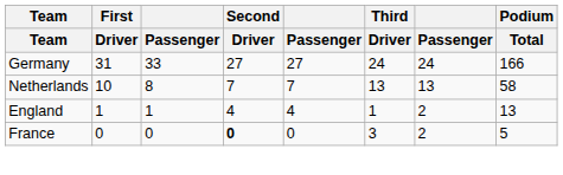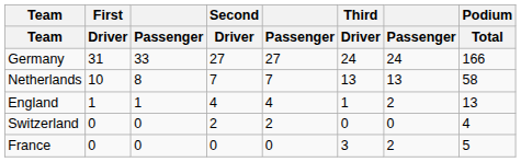+ row: Switzerland | 0 | 0 | 2 | 2 | 0 | 0 | 4
France | Second / Driver: bold -> normal
